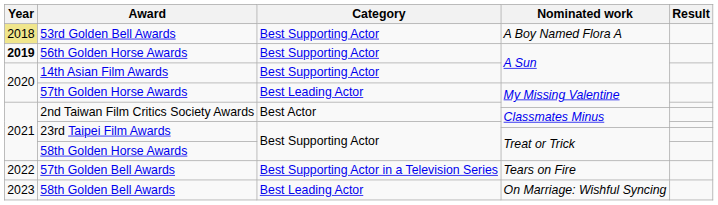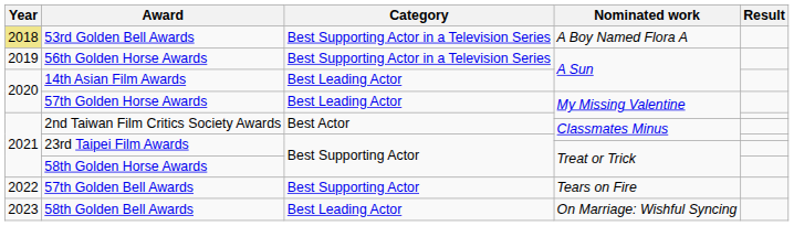53rd Golden Bell Awards | Category: Best Supporting Actor -> Best Supporting Actor in a Television Series
56th Golden Horse Awards | Year: bold -> normal
56th Golden Horse Awards | Category: Best Supporting Actor -> Best Supporting Actor in a Television Series
14th Asian Film Awards | Category: Best Supporting Actor -> Best Leading Actor
57th Golden Bell Awards | Category: Best Supporting Actor in a Television Series -> Best Supporting Actor
